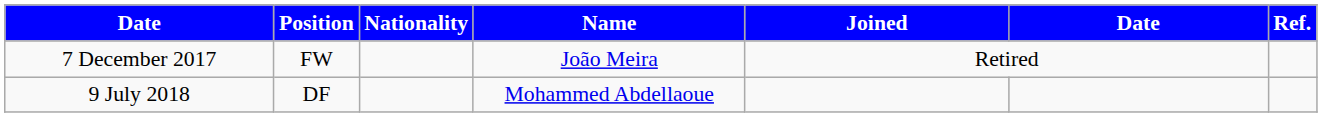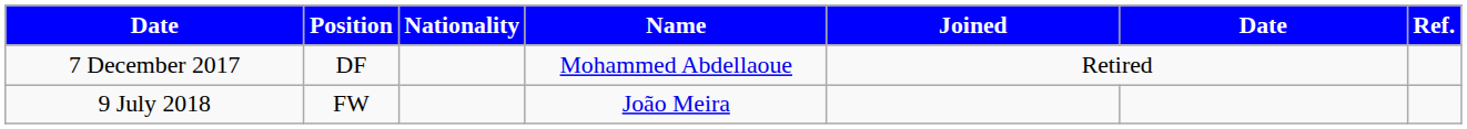7 December 2017 | Position: FW -> DF
7 December 2017 | Name: João Meira -> Mohammed Abdellaoue
9 July 2018 | Position: DF -> FW
9 July 2018 | Name: Mohammed Abdellaoue -> João Meira
